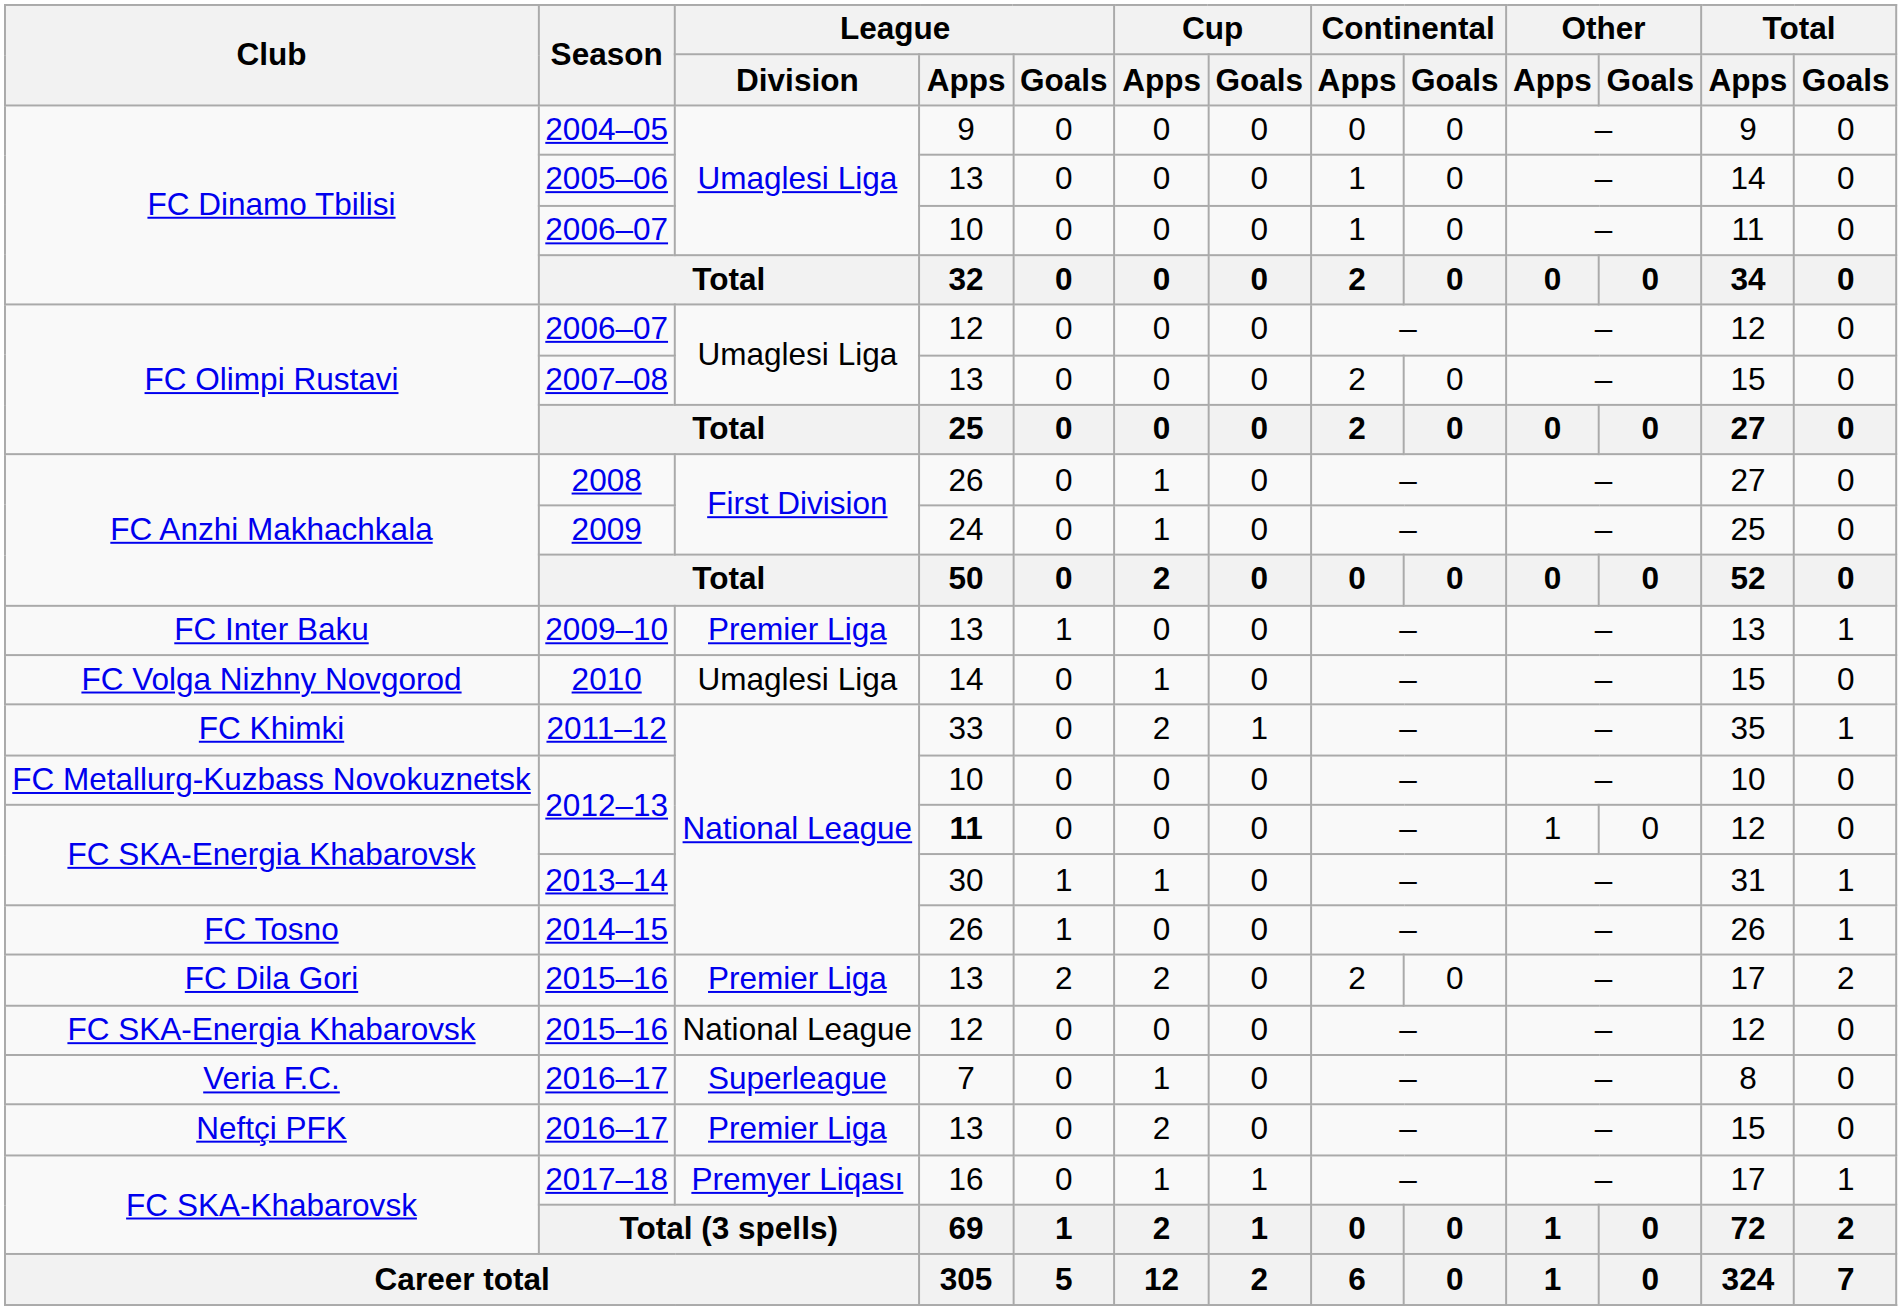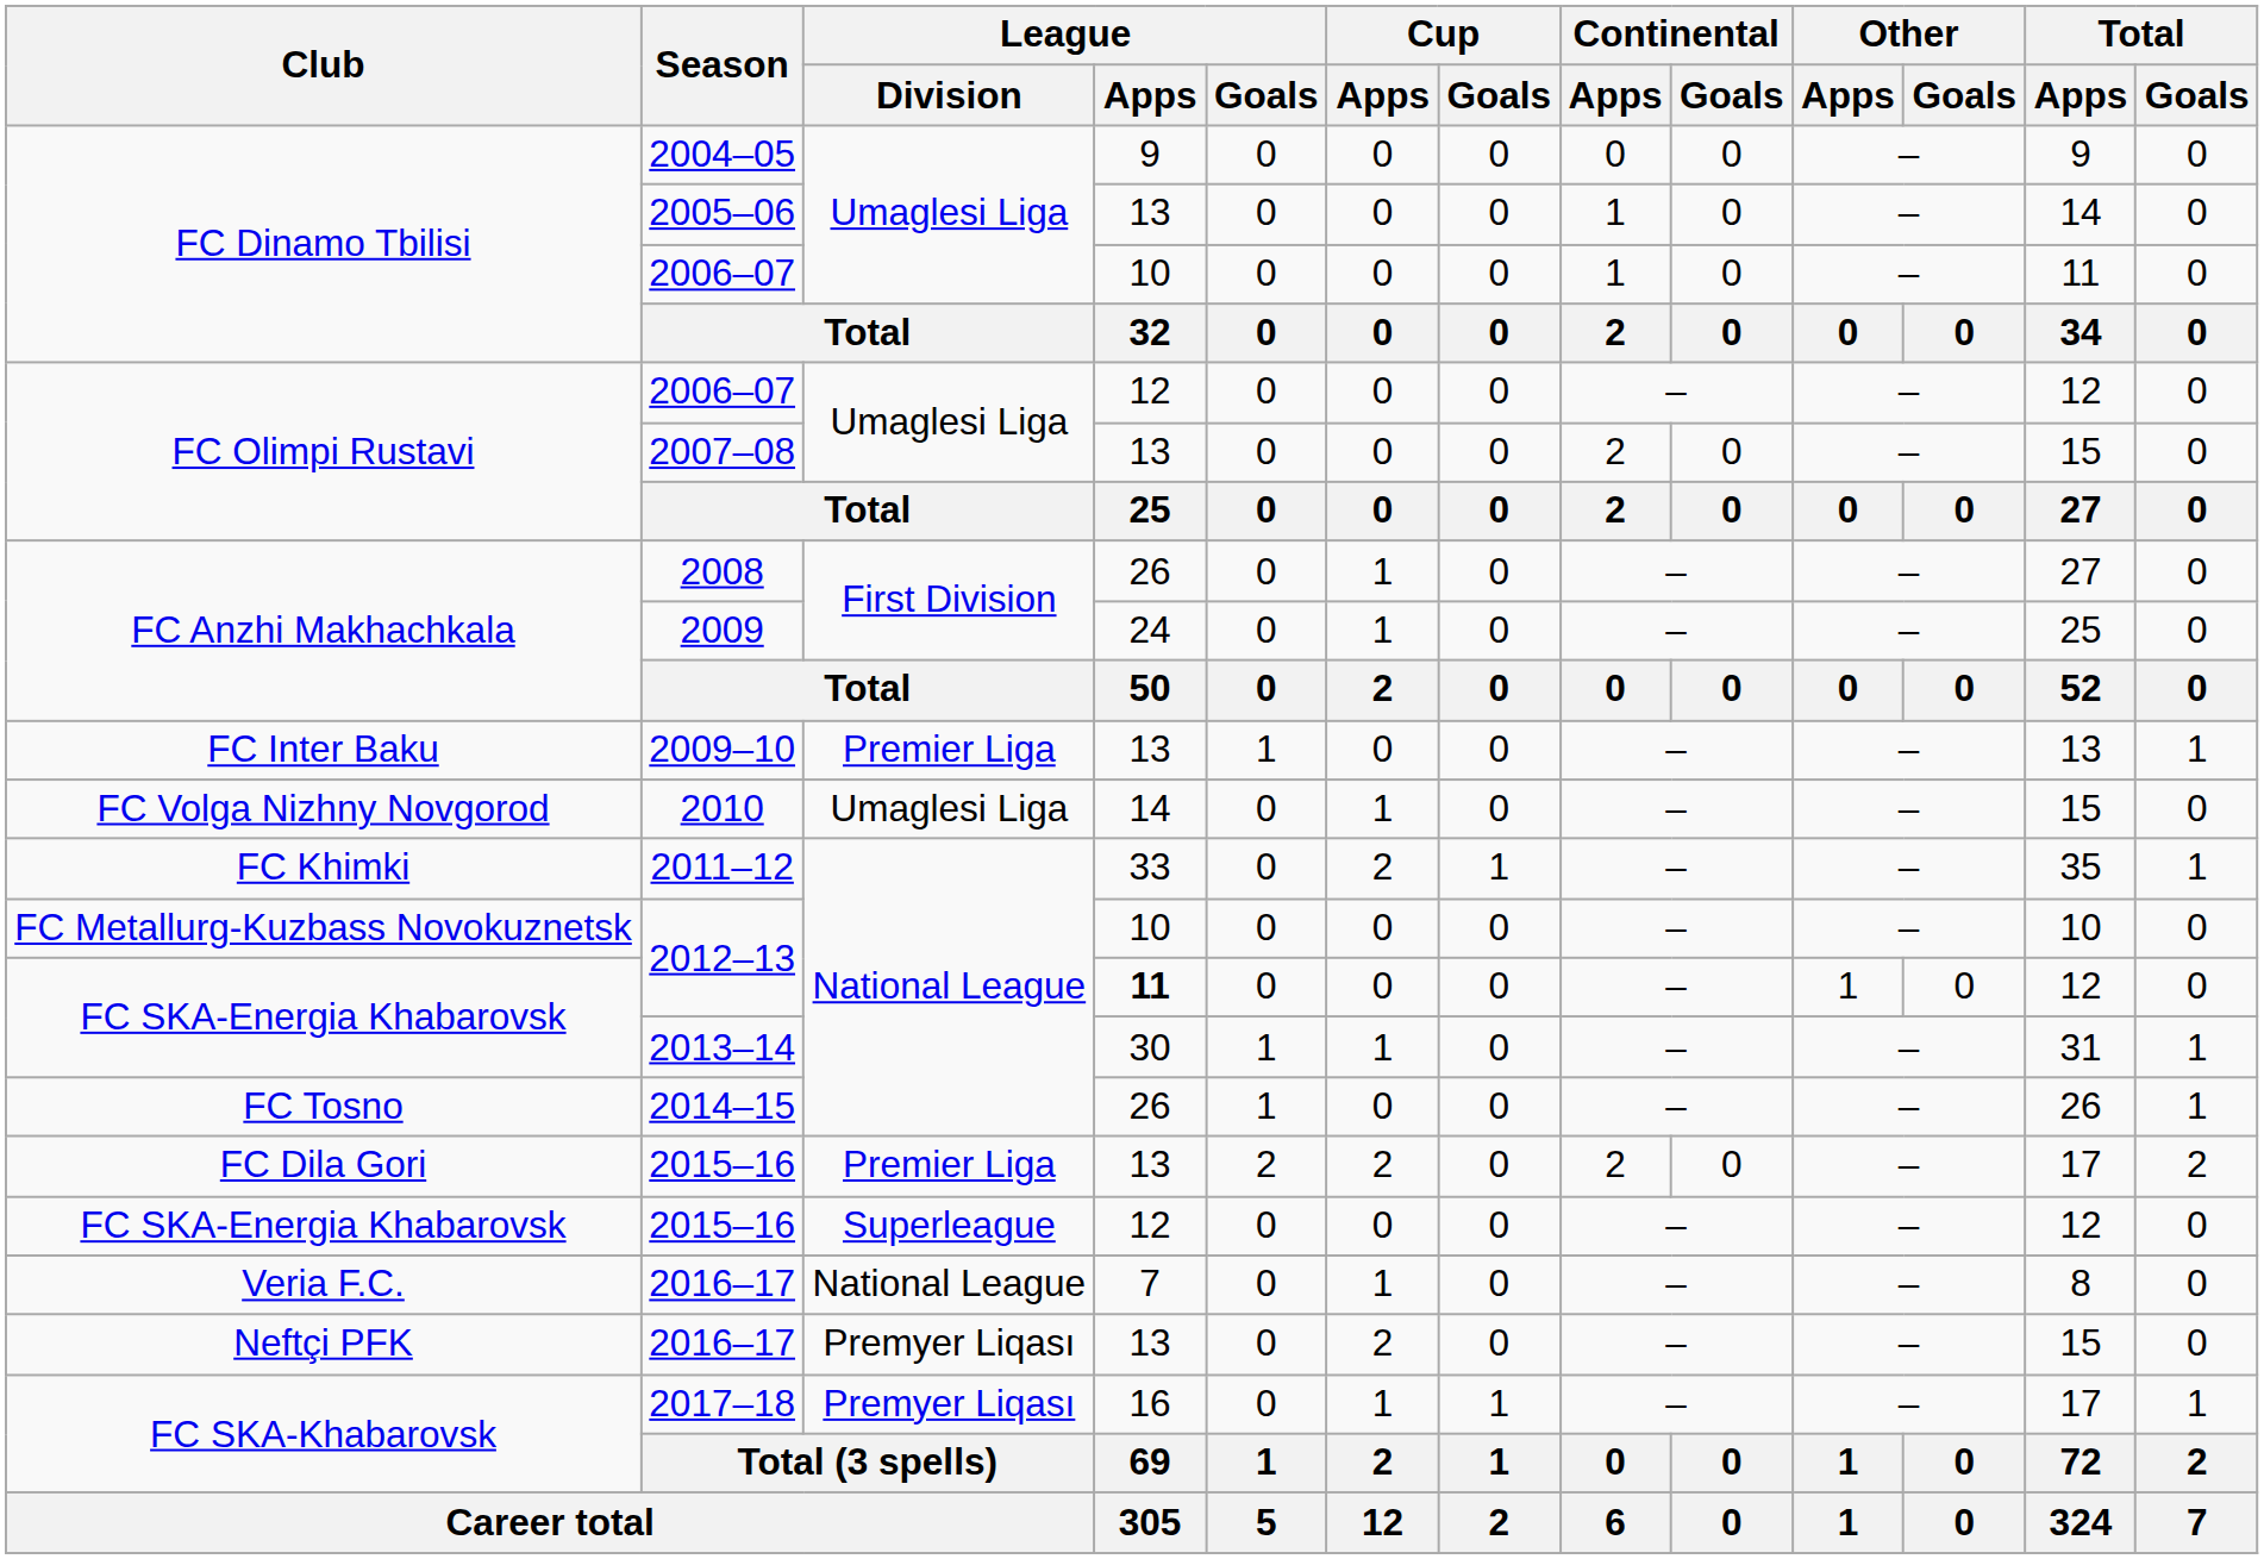FC SKA-Energia Khabarovsk / 2015–16 | League / Division: National League -> Superleague
Veria F.C. / 2016–17 | League / Division: Superleague -> National League
Neftçi PFK / 2016–17 | League / Division: Premier Liga -> Premyer Liqası
